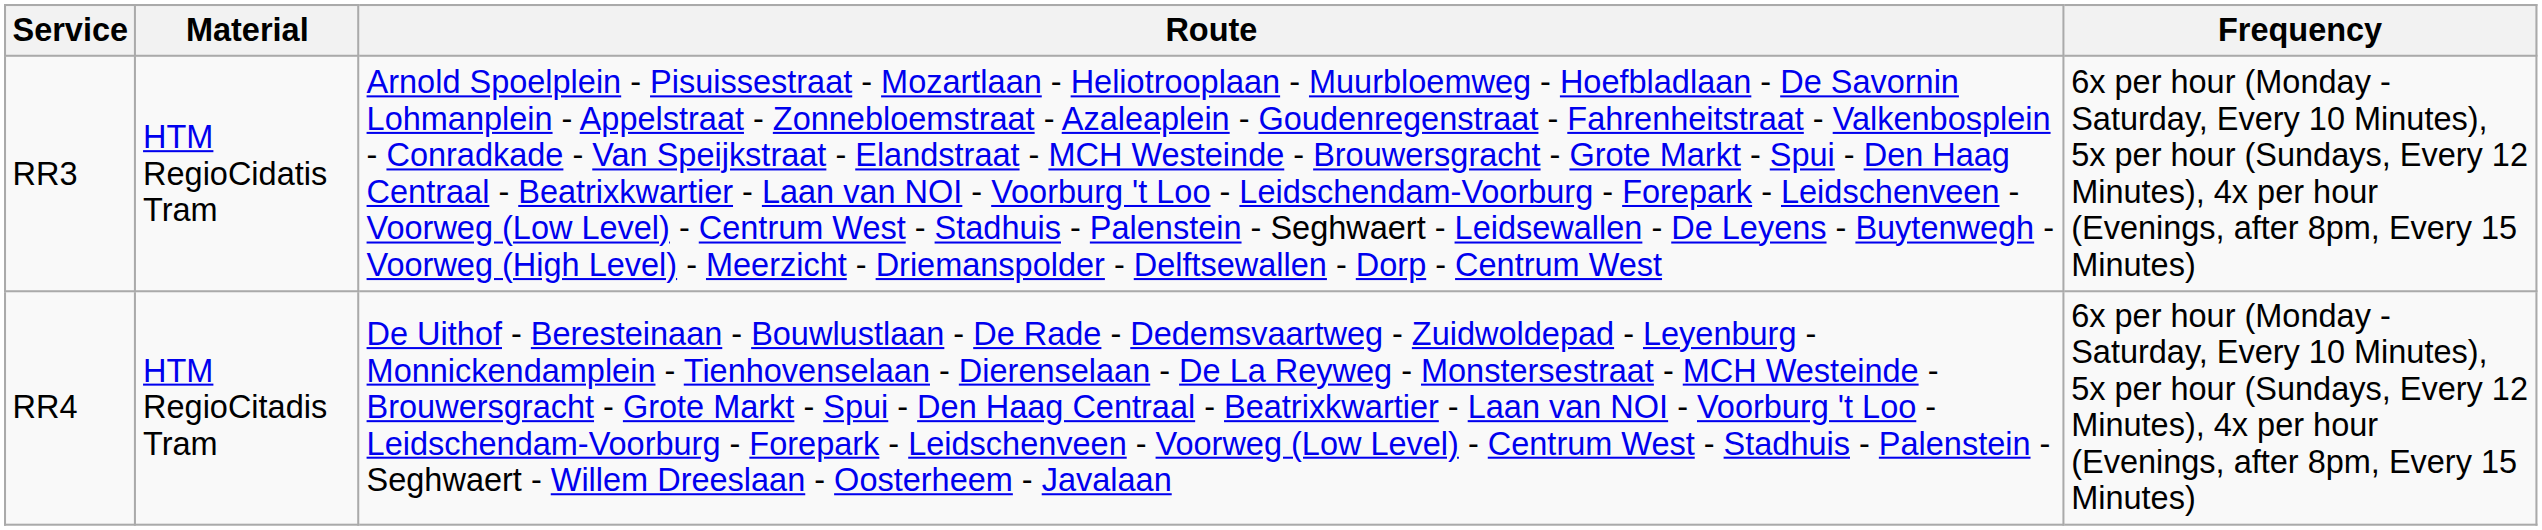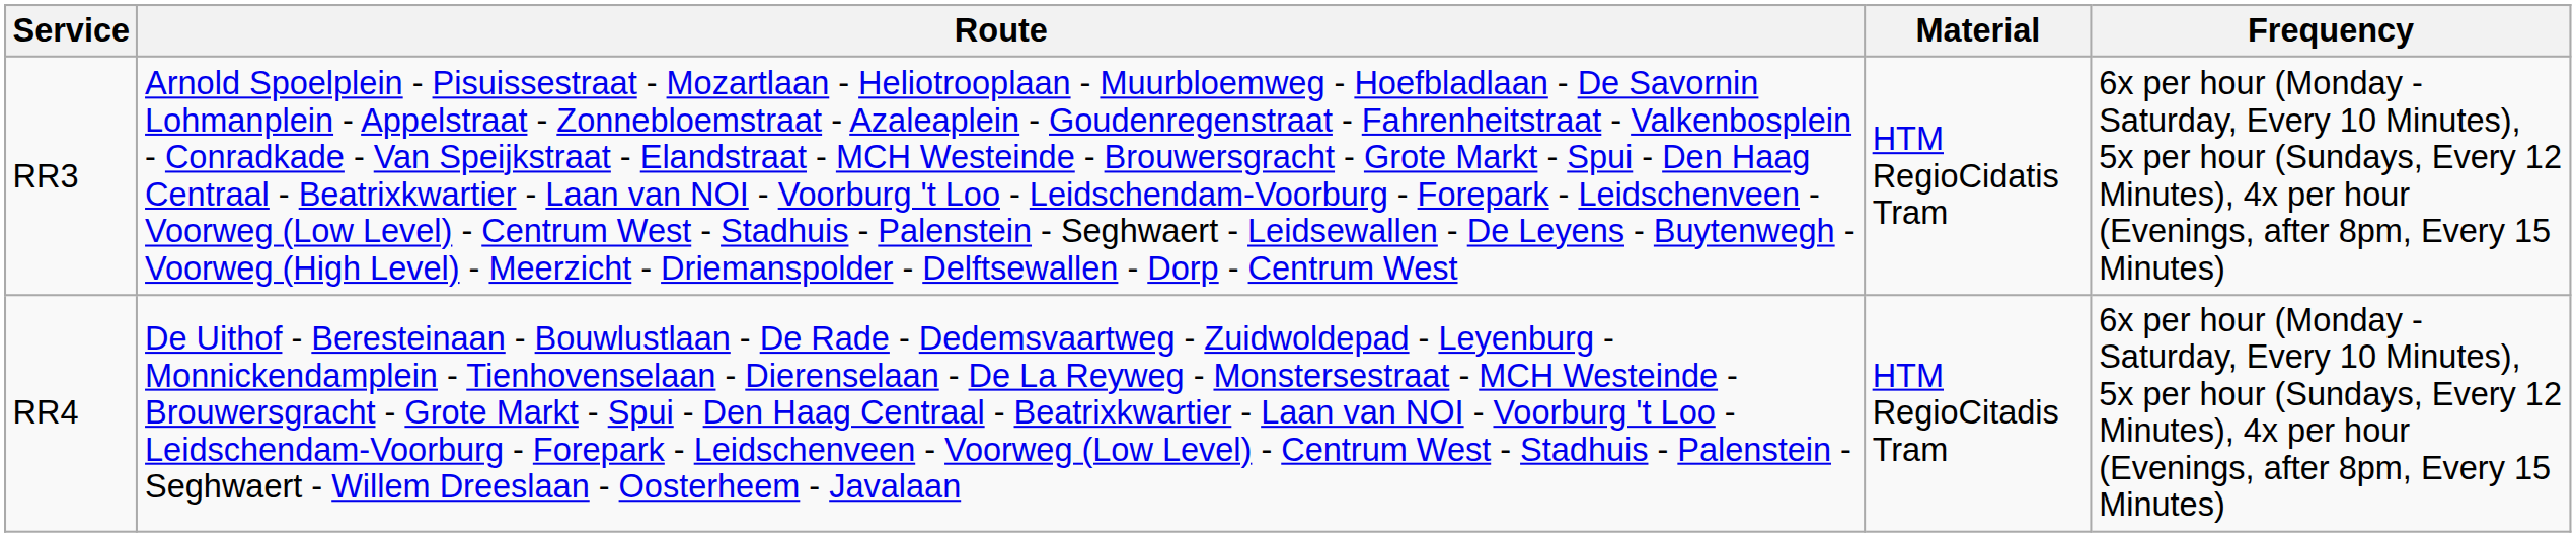columns swapped: Route <-> Material
